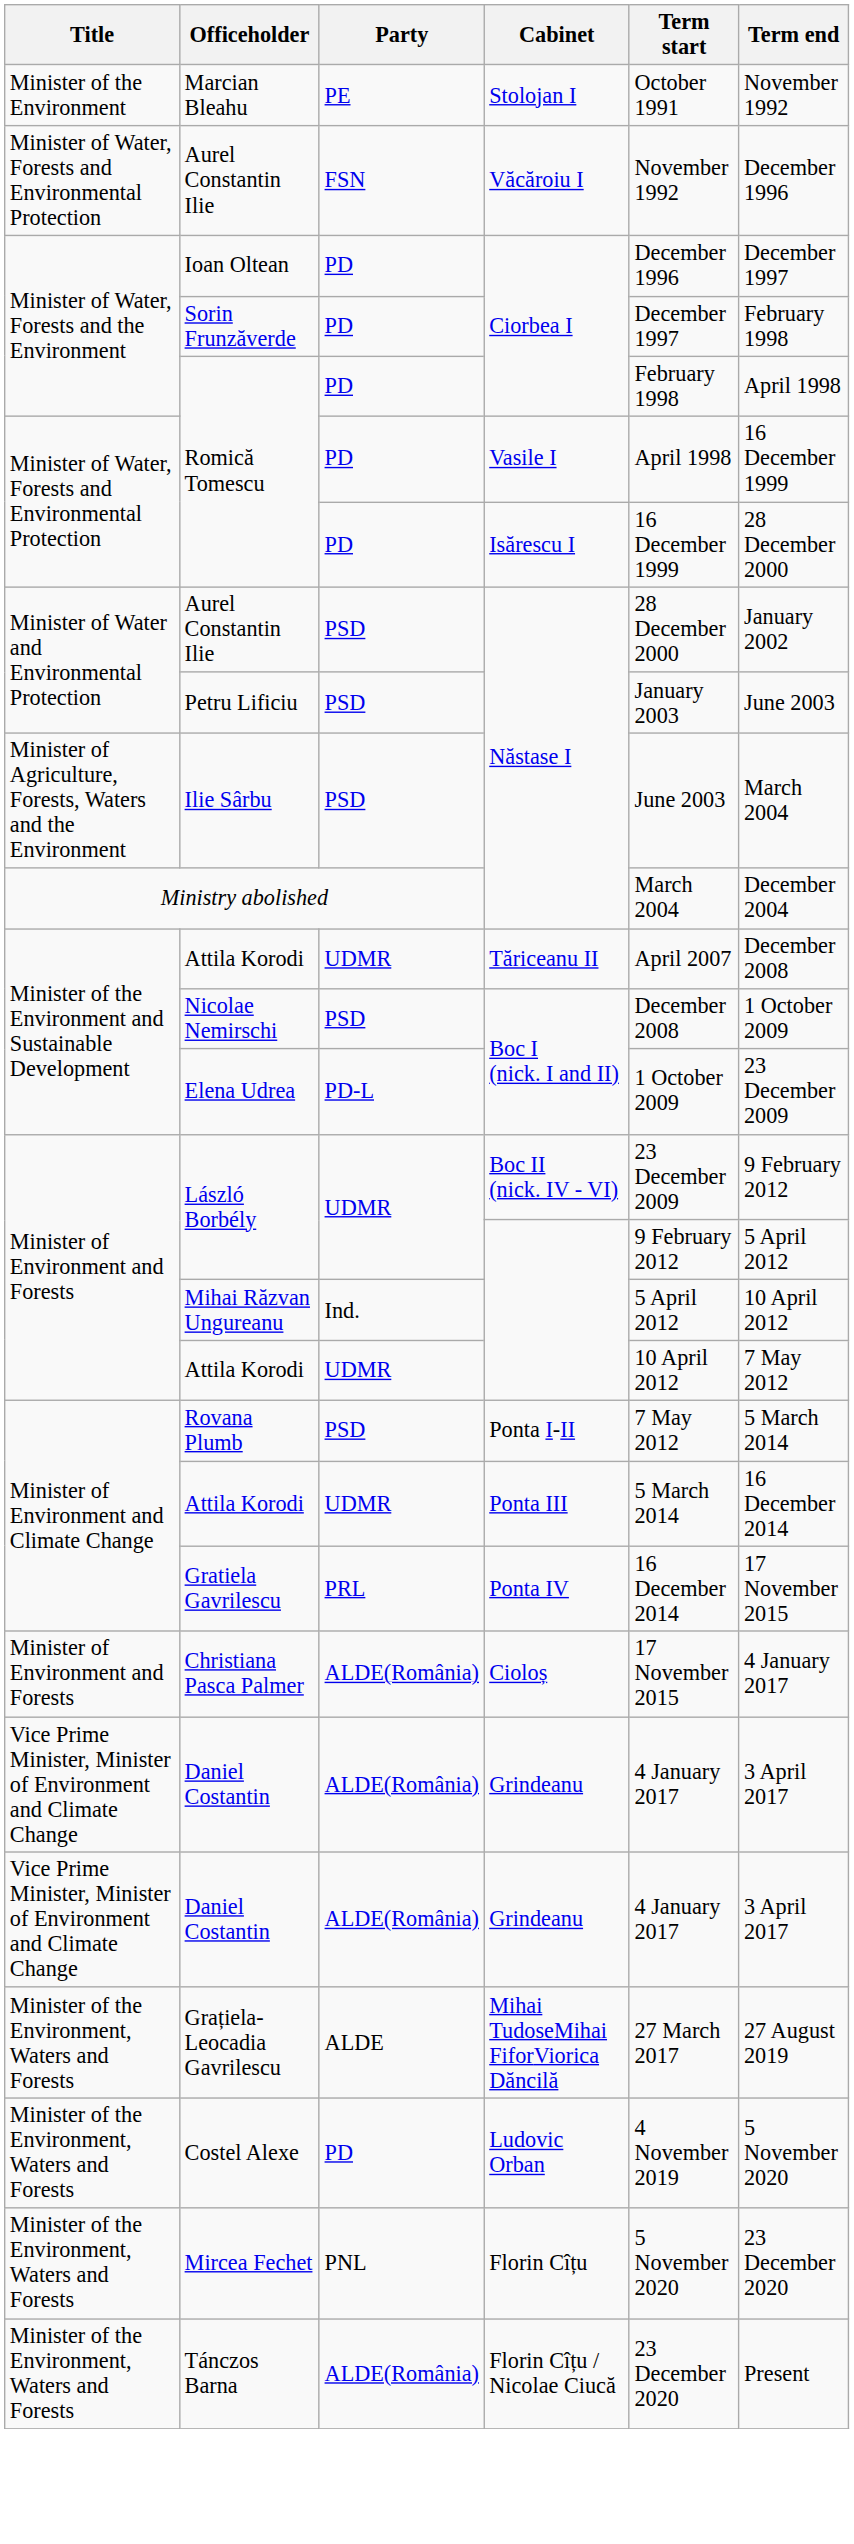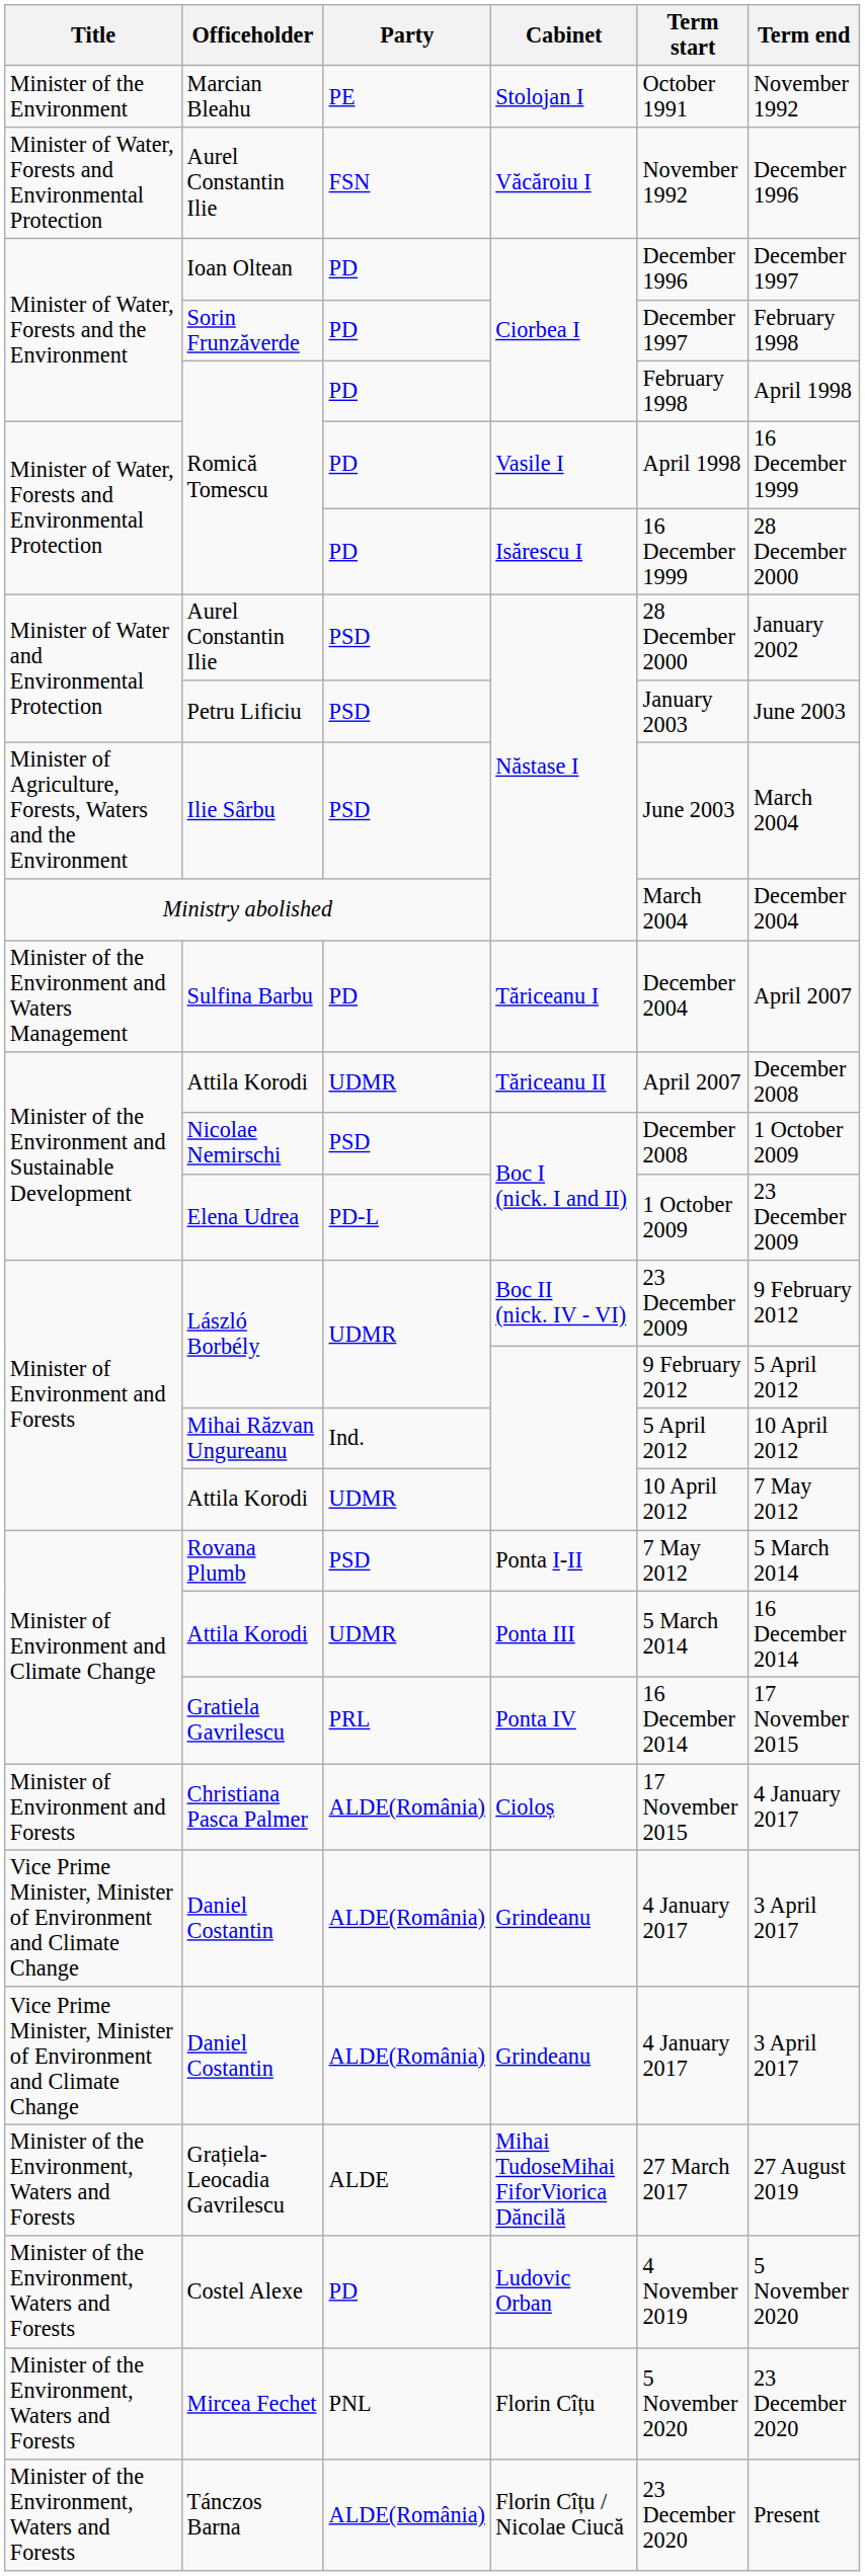+ row: Minister of the Environment and Waters Management | Sulfina Barbu | PD | Tăriceanu I | December 2004 | April 2007
